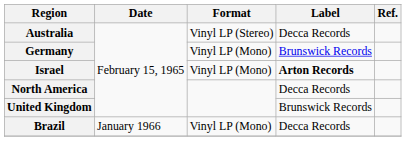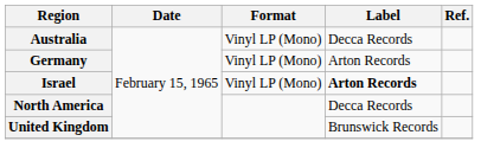Australia | Format: Vinyl LP (Stereo) -> Vinyl LP (Mono)
Germany | Label: Brunswick Records -> Arton Records
- row: Brazil | January 1966 | Vinyl LP (Mono) | Decca Records
